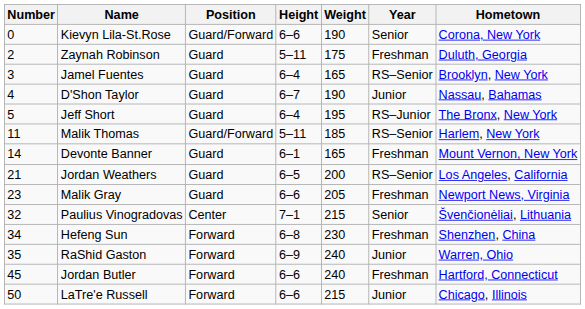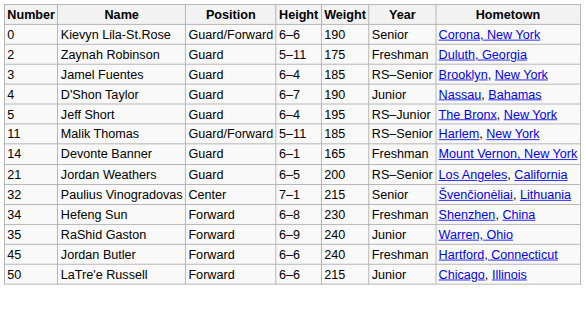Jamel Fuentes | Weight: 165 -> 185
- row: 23 | Malik Gray | Guard | 6–6 | 205 | Freshman | Newport News, Virginia
